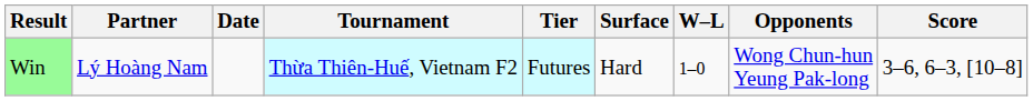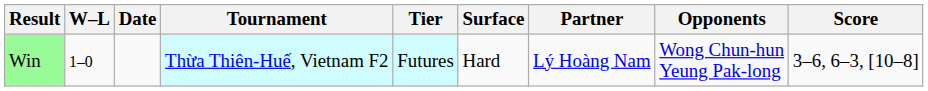columns swapped: W–L <-> Partner
